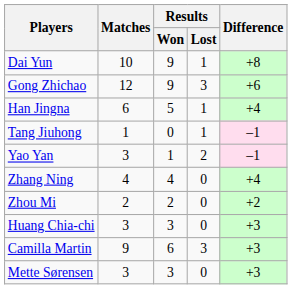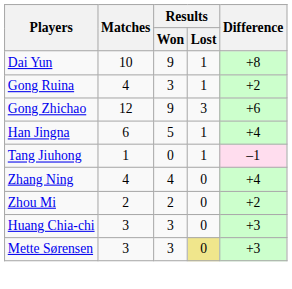+ row: Gong Ruina | 4 | 3 | 1 | +2
- row: Yao Yan | 3 | 1 | 2 | –1
- row: Camilla Martin | 9 | 6 | 3 | +3
Mette Sørensen | Results / Lost: no background -> khaki background
